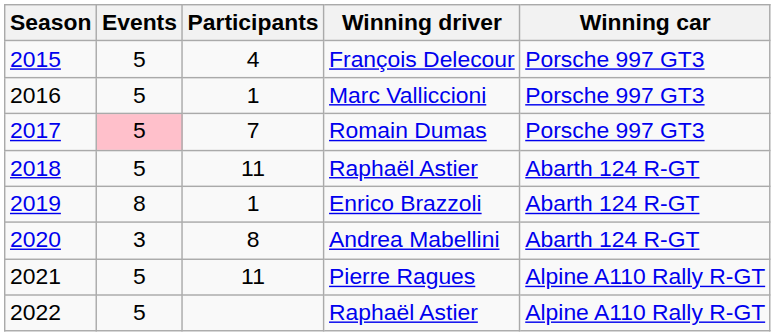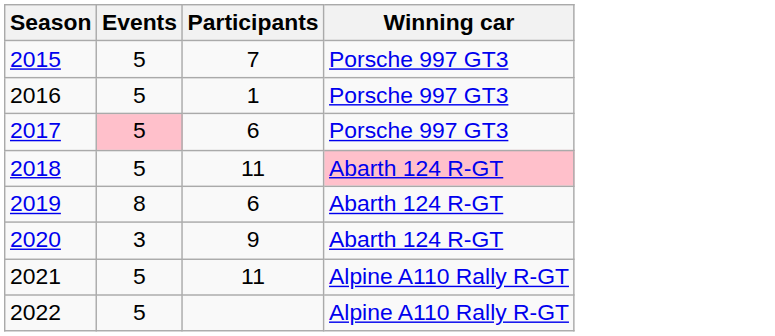- column: Winning driver | François Delecour | Marc Valliccioni | Romain Dumas | Raphaël Astier | Enrico Brazzoli | Andrea Mabellini | Pierre Ragues | Raphaël Astier
2015 | Participants: 4 -> 7
2017 | Participants: 7 -> 6
2018 | Winning car: no background -> pink background
2019 | Participants: 1 -> 6
2020 | Participants: 8 -> 9
